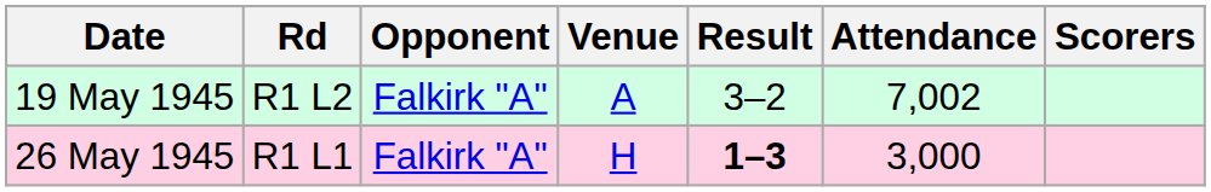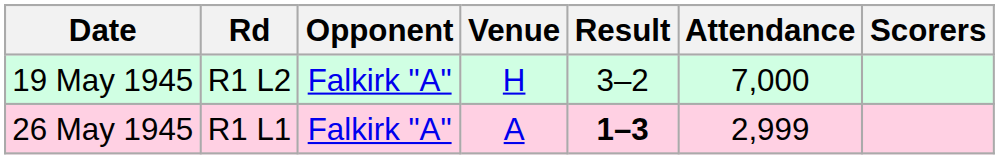19 May 1945 | Venue: A -> H
19 May 1945 | Attendance: 7,002 -> 7,000
26 May 1945 | Venue: H -> A
26 May 1945 | Attendance: 3,000 -> 2,999
